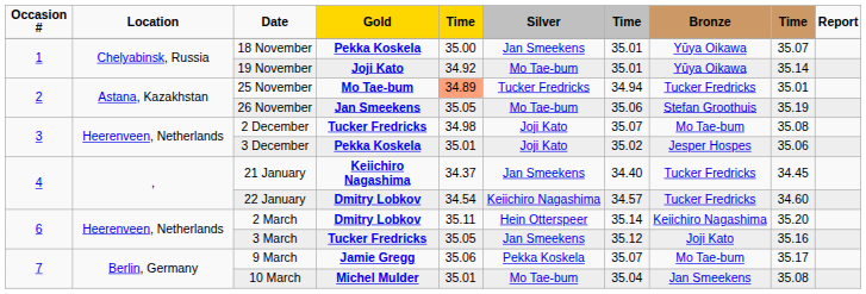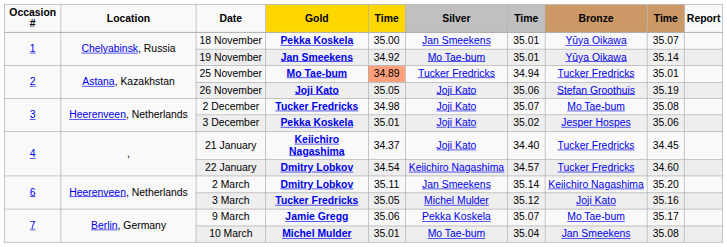19 November | Gold: Joji Kato -> Jan Smeekens
26 November | Gold: Jan Smeekens -> Joji Kato
26 November | Silver: Mo Tae-bum -> Joji Kato
21 January | Silver: Jan Smeekens -> Joji Kato
2 March | Silver: Hein Otterspeer -> Jan Smeekens
3 March | Silver: Jan Smeekens -> Michel Mulder
